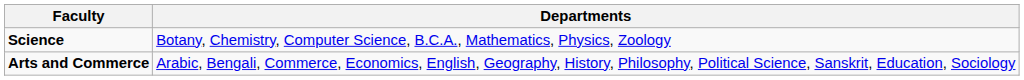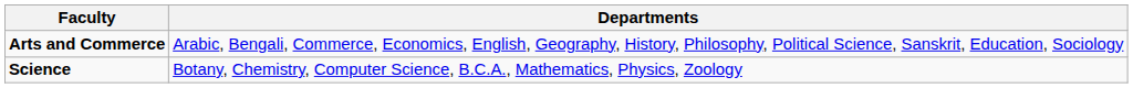rows swapped: Science <-> Arts and Commerce
